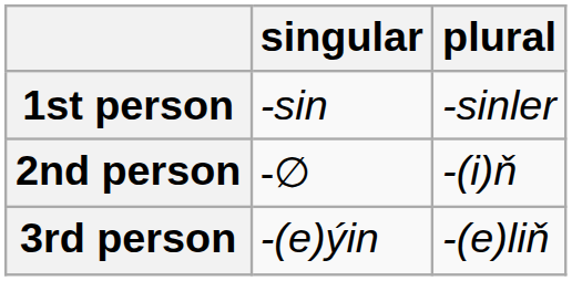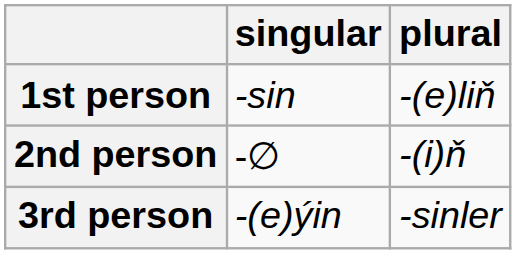1st person | plural: -sinler -> -(e)liň
3rd person | plural: -(e)liň -> -sinler
